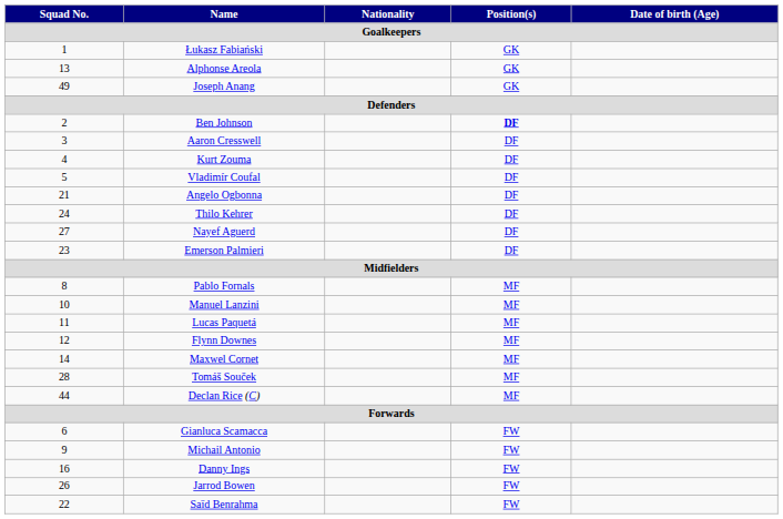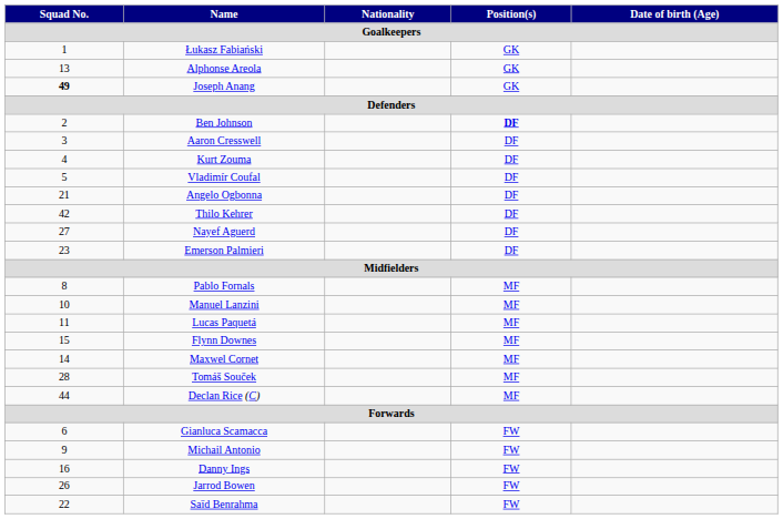Joseph Anang | Squad No.: normal -> bold
Thilo Kehrer | Squad No.: 24 -> 42
Flynn Downes | Squad No.: 12 -> 15
